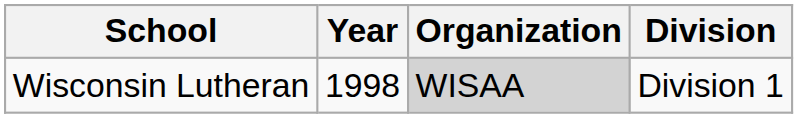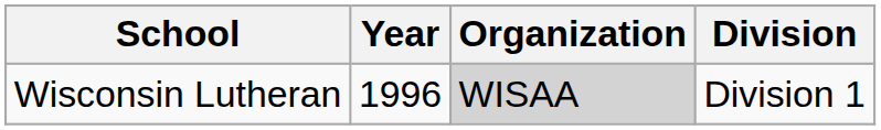Wisconsin Lutheran | Year: 1998 -> 1996
